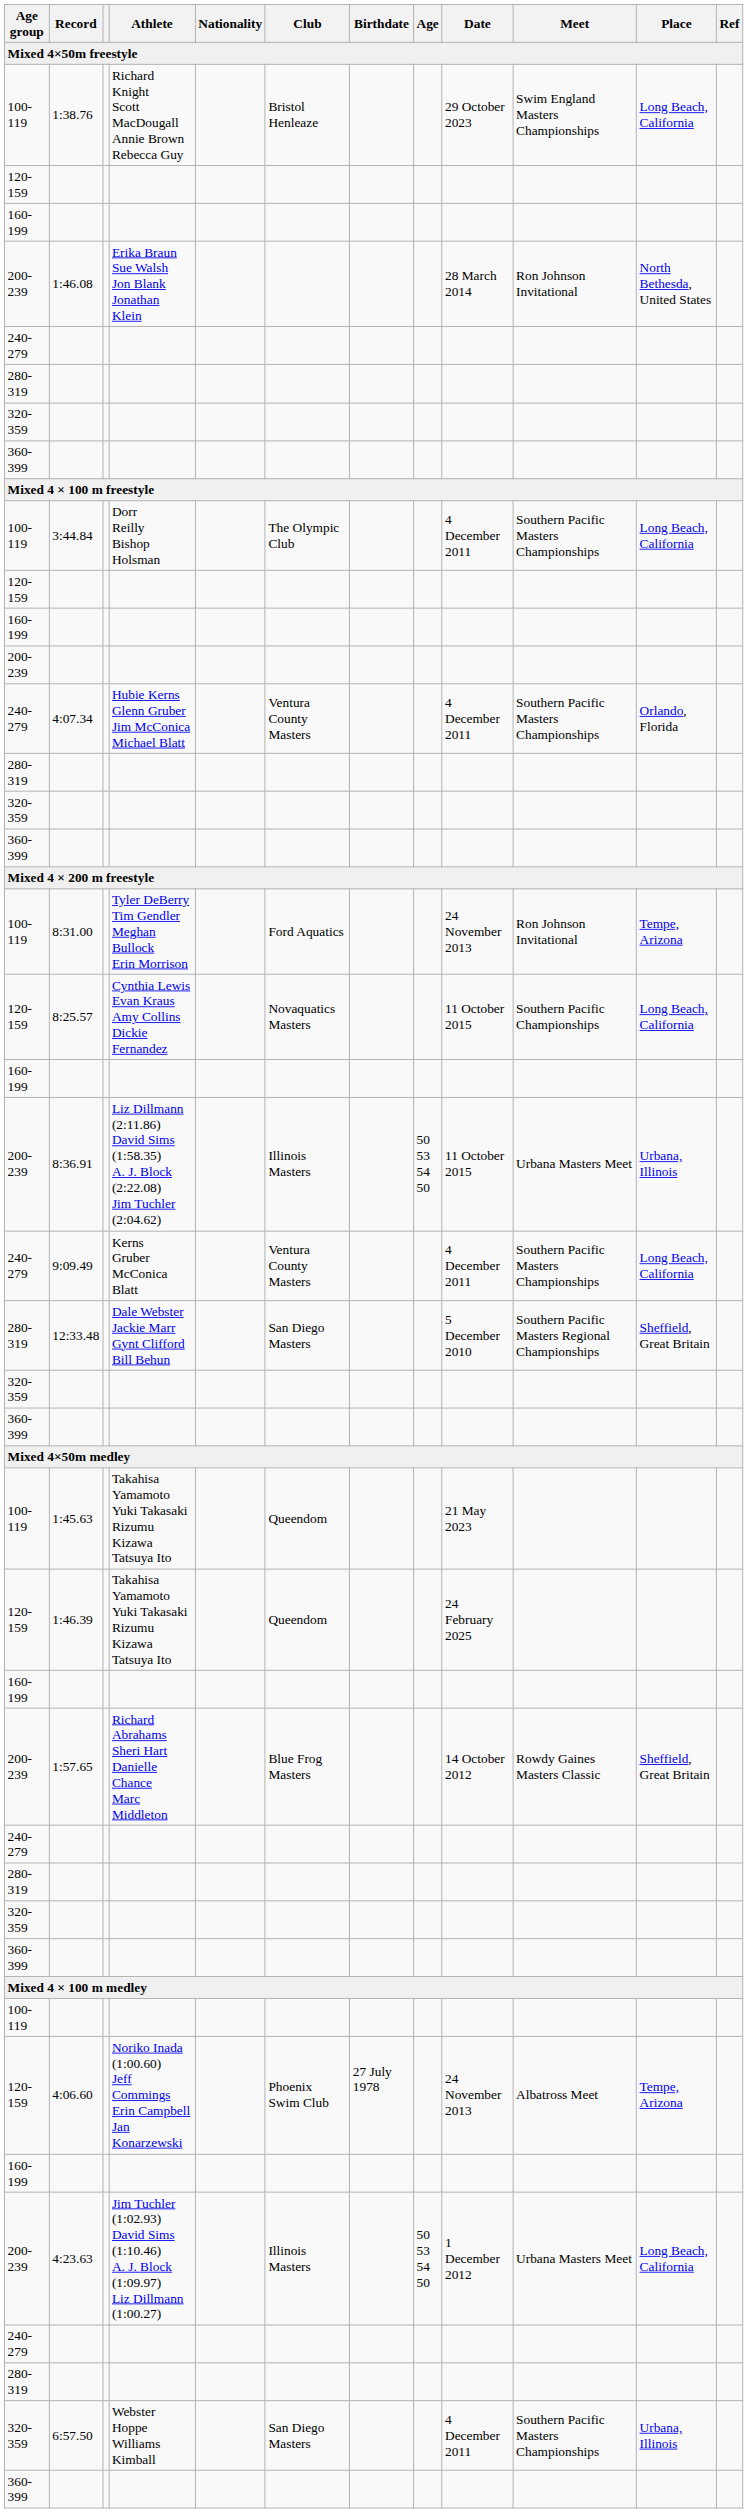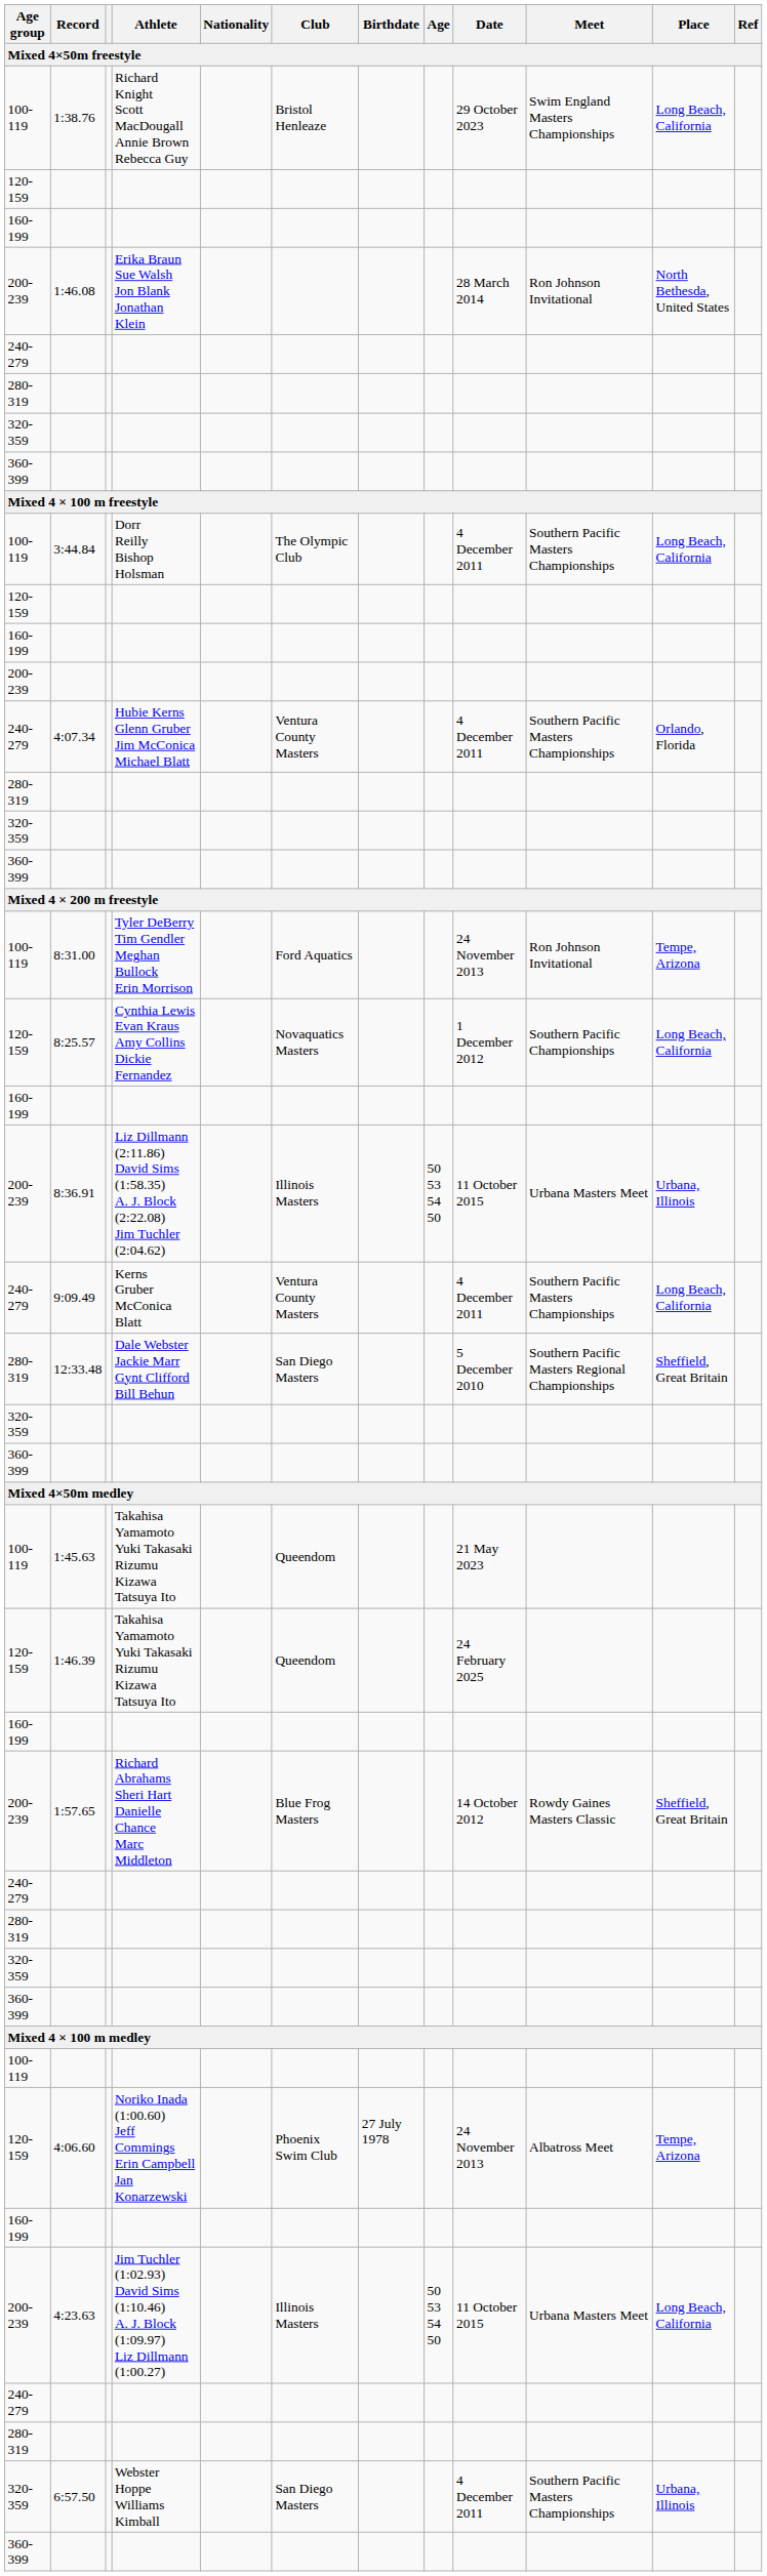8:25.57 | Date: 11 October 2015 -> 1 December 2012
4:23.63 | Date: 1 December 2012 -> 11 October 2015
